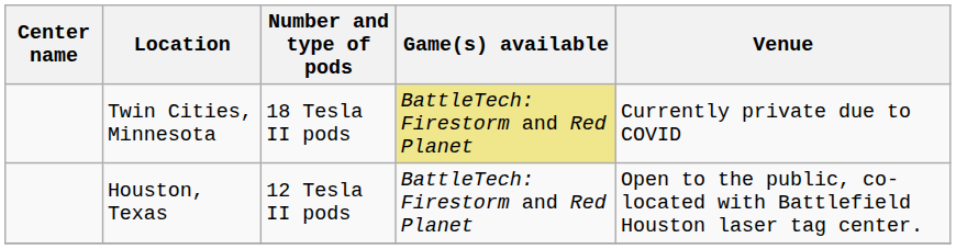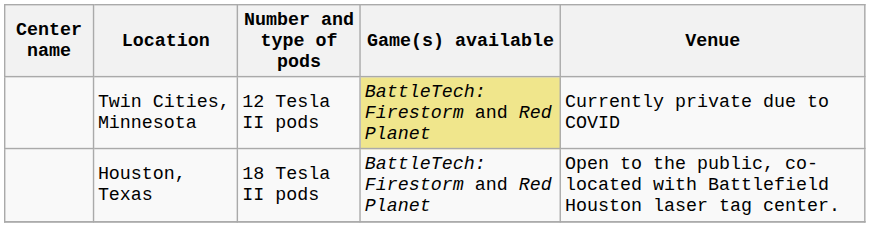Twin Cities, Minnesota | Number and type of pods: 18 Tesla II pods -> 12 Tesla II pods
Houston, Texas | Number and type of pods: 12 Tesla II pods -> 18 Tesla II pods
